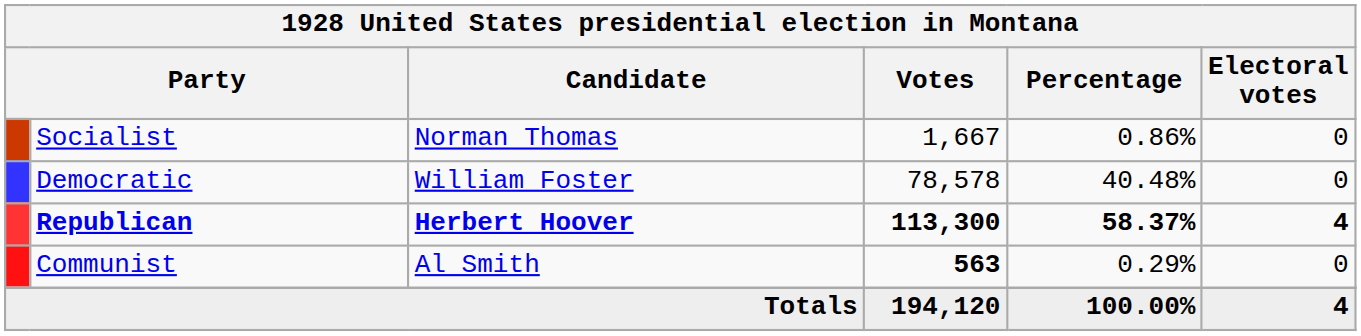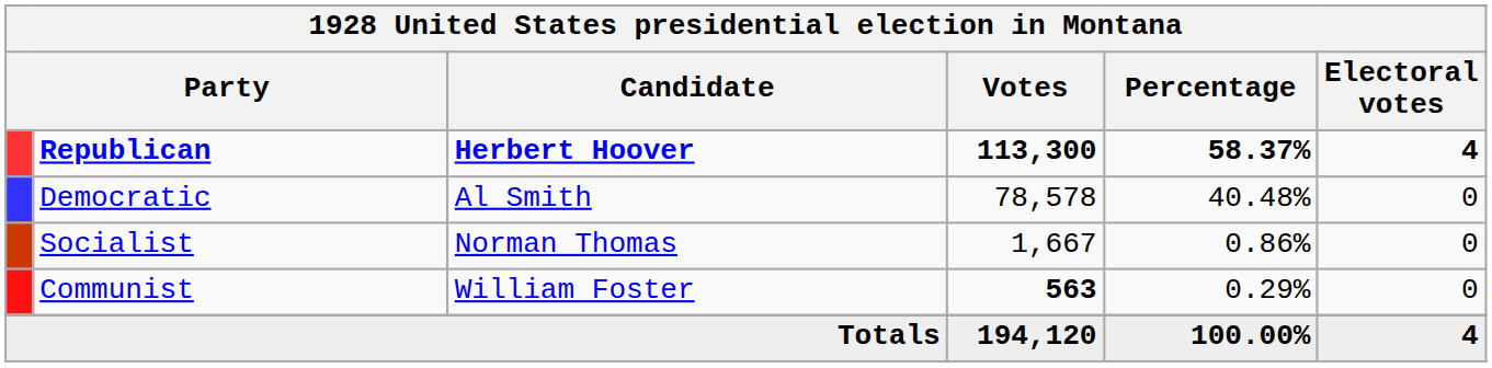rows swapped: Republican <-> Socialist
Democratic | Candidate: William Foster -> Al Smith
Communist | Candidate: Al Smith -> William Foster
